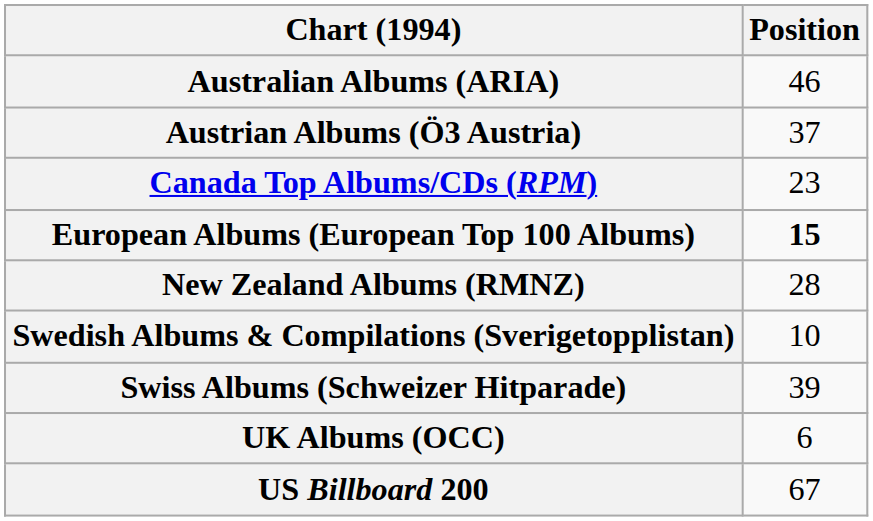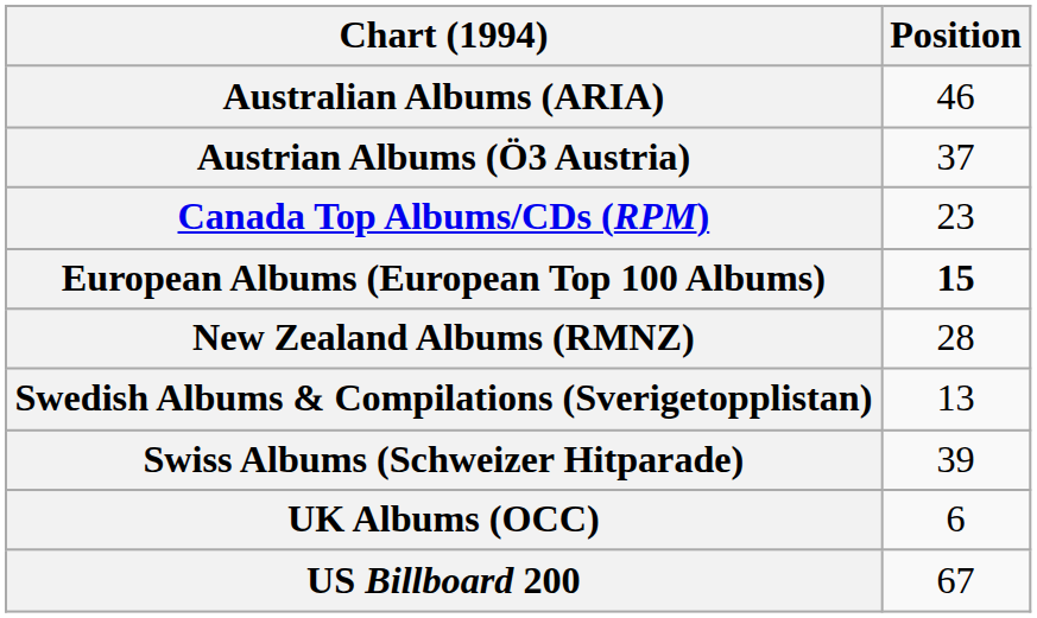Swedish Albums & Compilations (Sverigetopplistan) | Position: 10 -> 13
